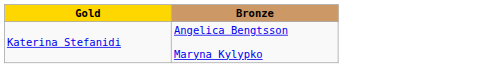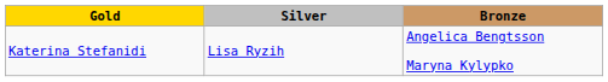+ column: Silver | Lisa Ryzih
